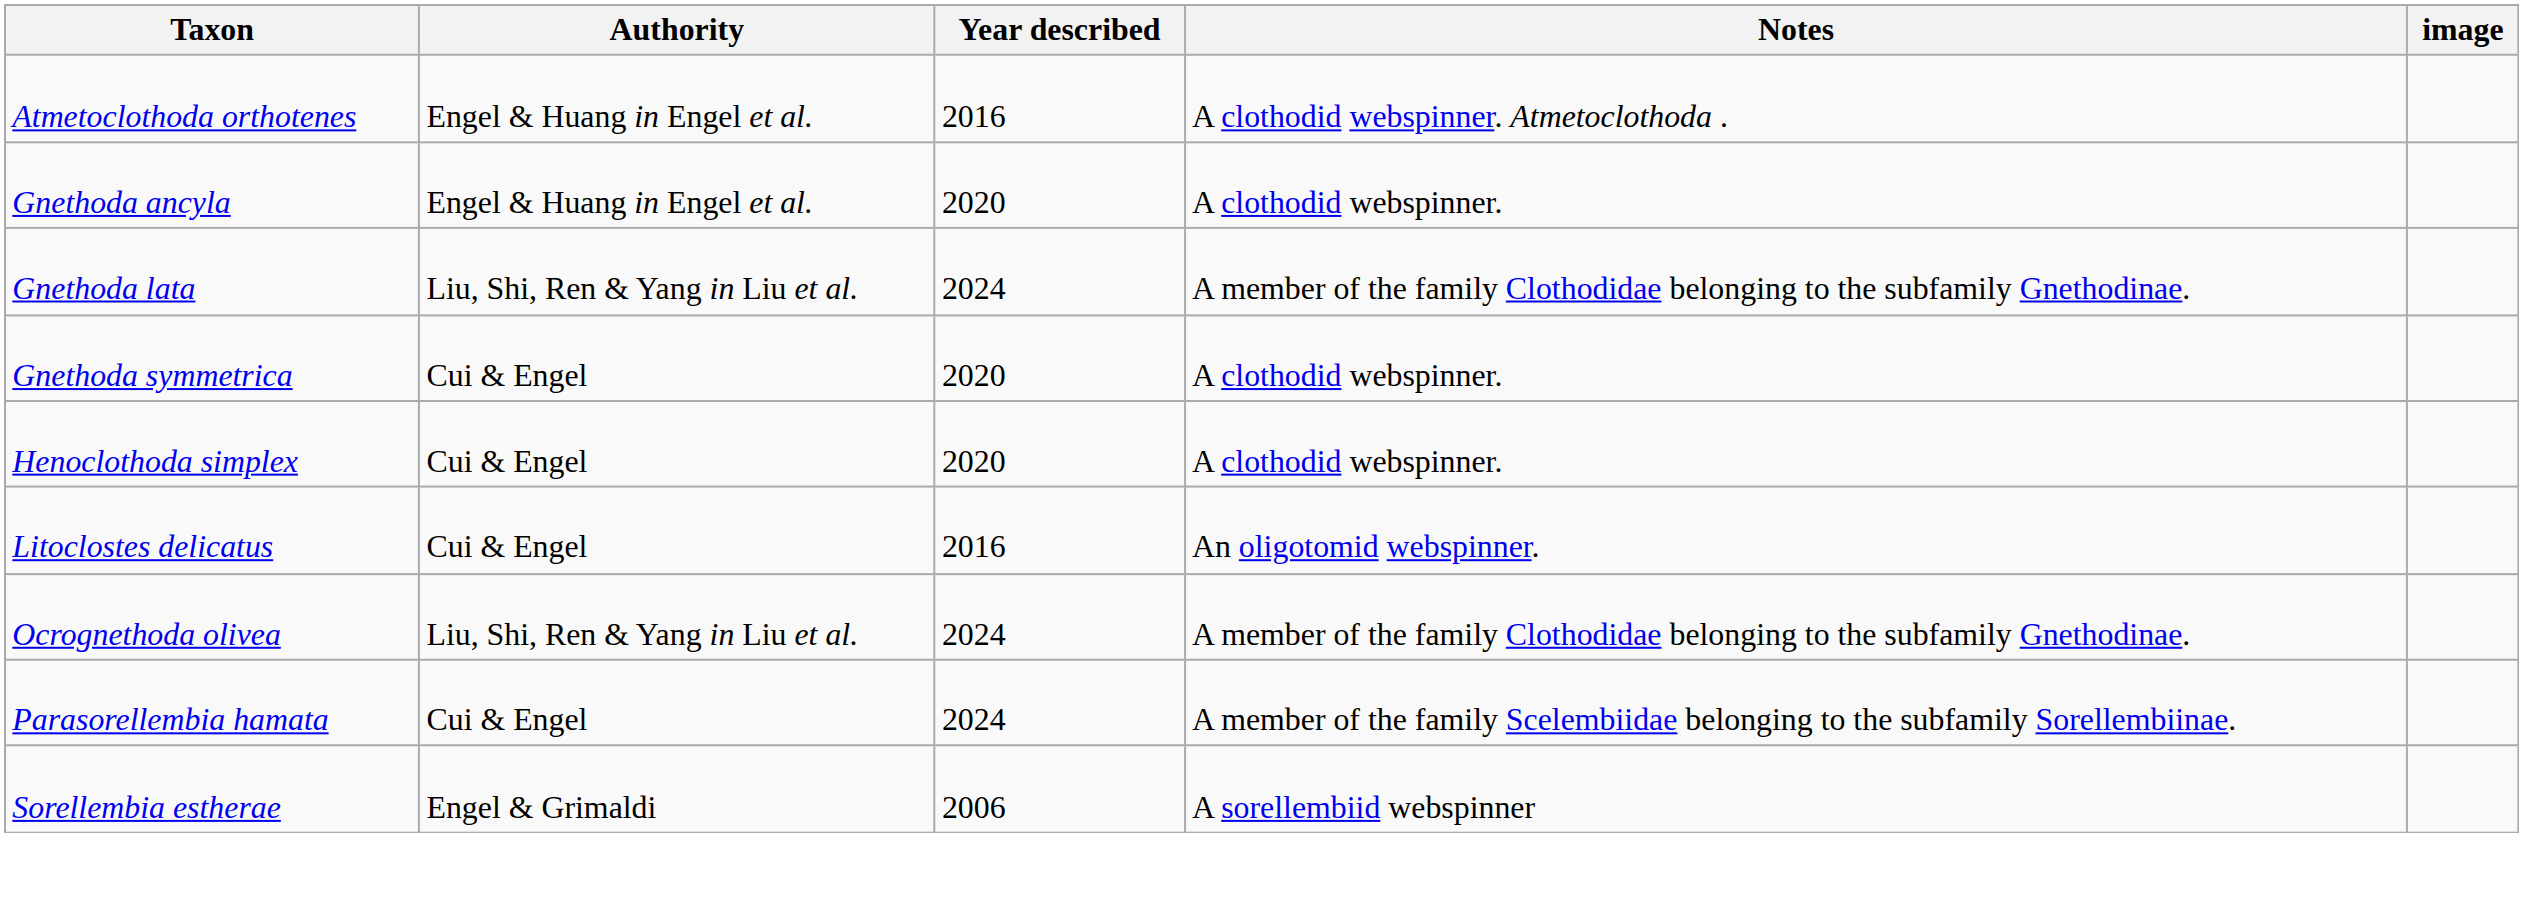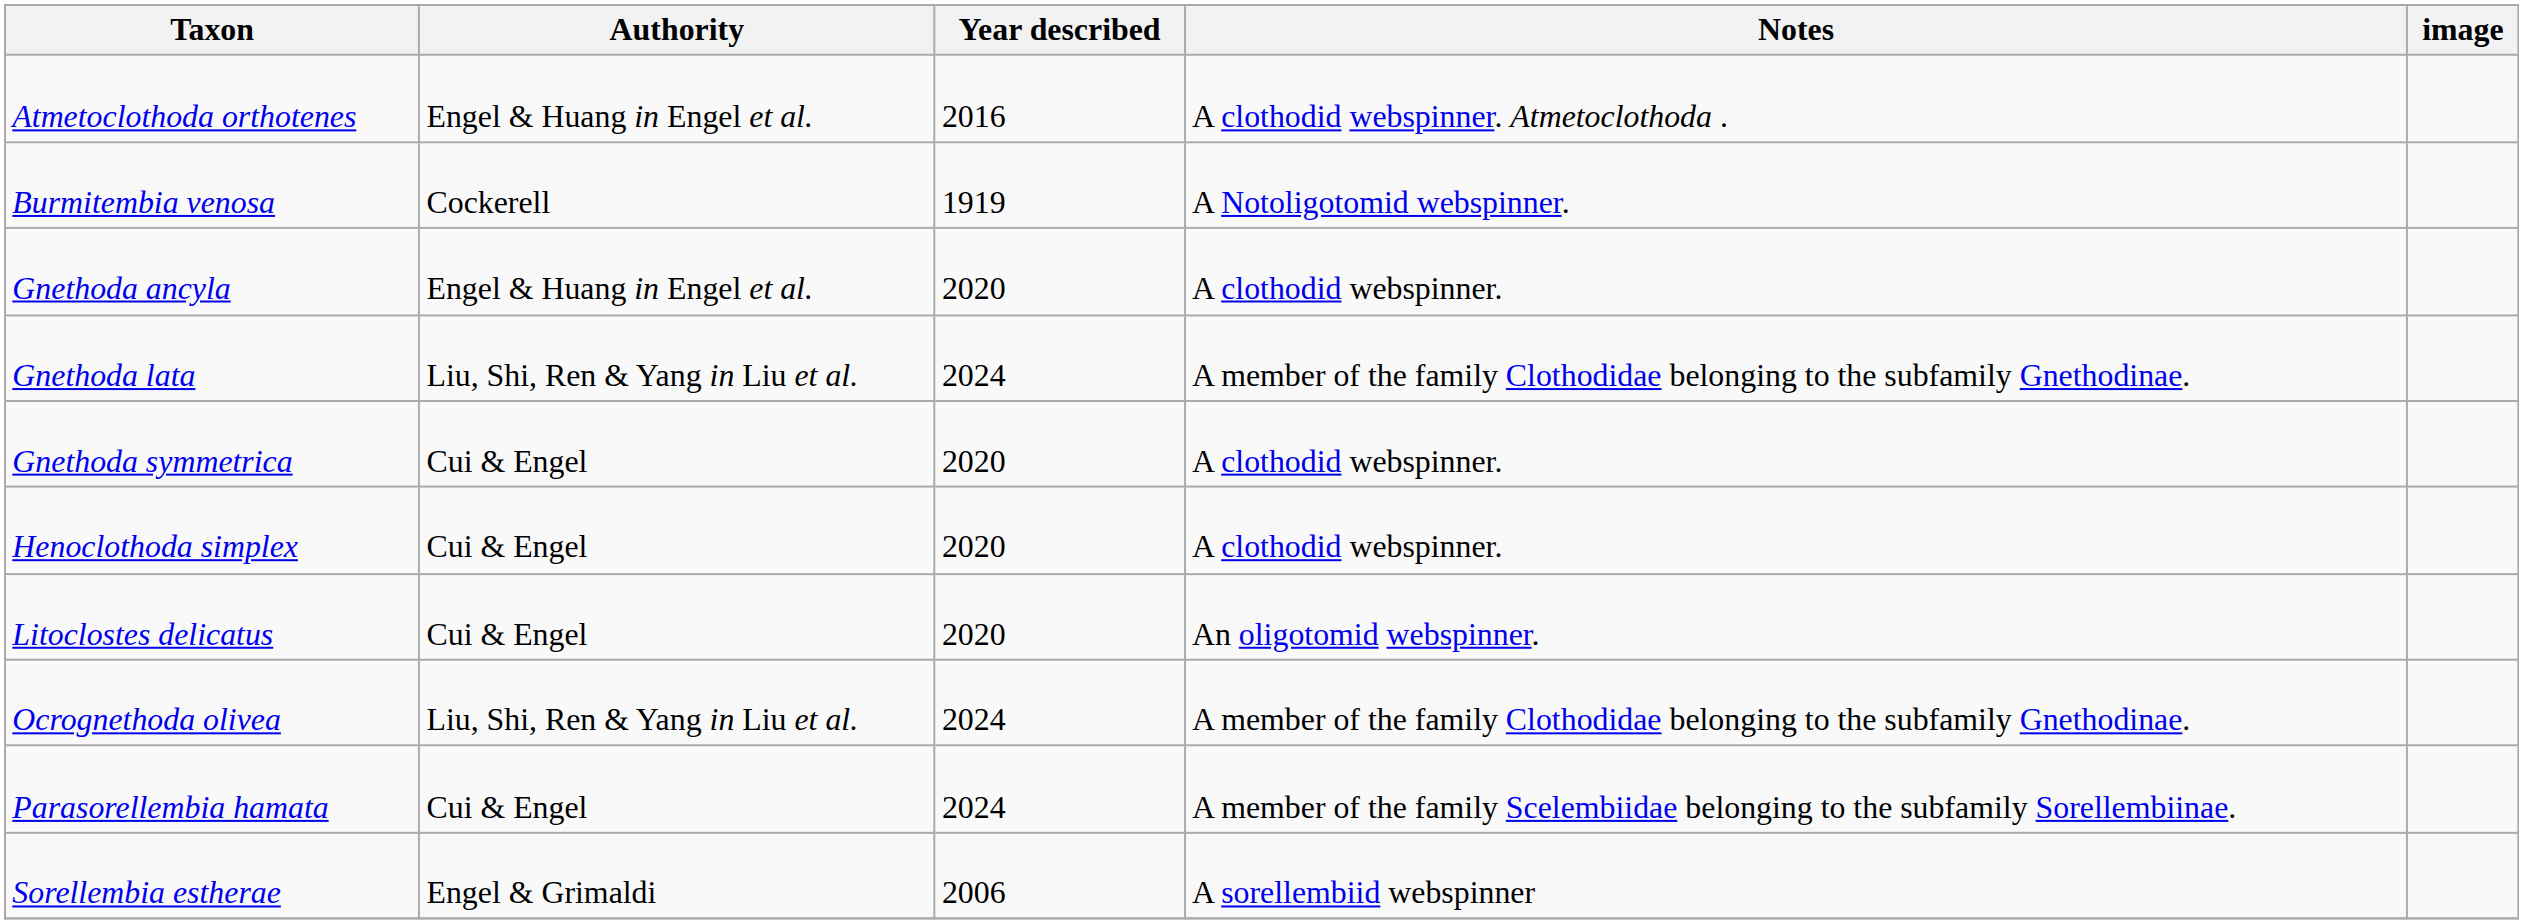+ row: Burmitembia venosa | Cockerell | 1919 | A Notoligotomid webspinner.
Litoclostes delicatus | Year described: 2016 -> 2020
